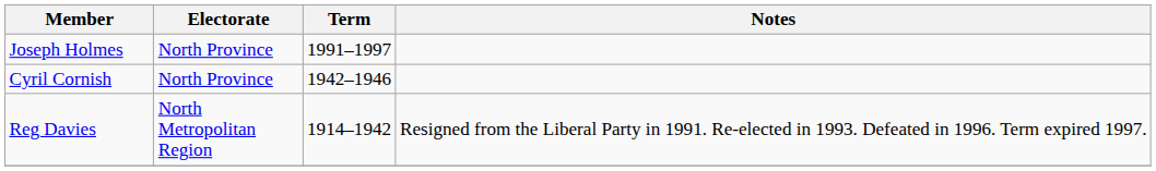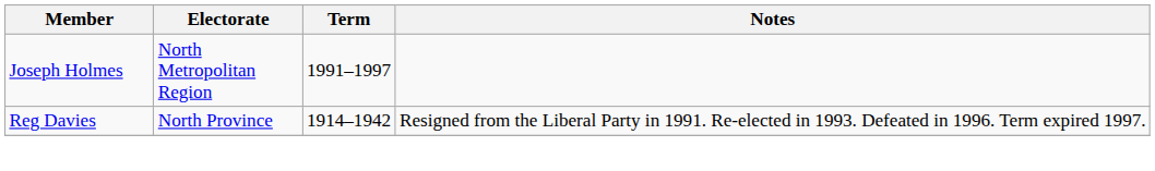Joseph Holmes | Electorate: North Province -> North Metropolitan Region
- row: Cyril Cornish | North Province | 1942–1946
Reg Davies | Electorate: North Metropolitan Region -> North Province
